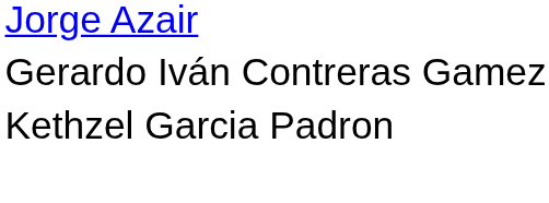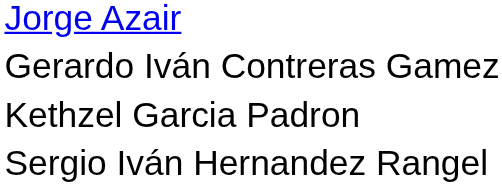+ row: Sergio Iván Hernandez Rangel
